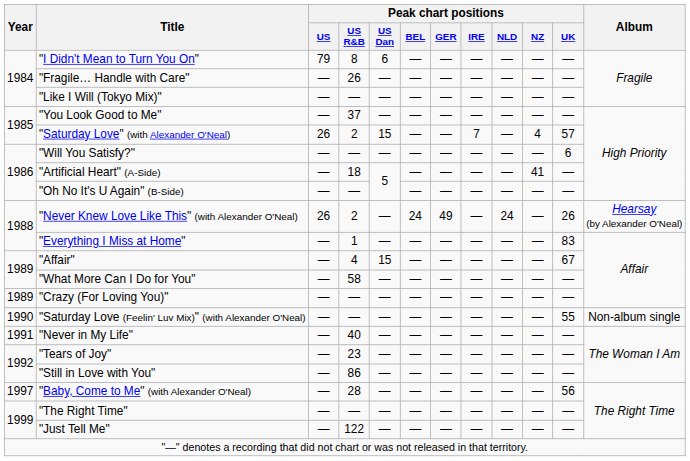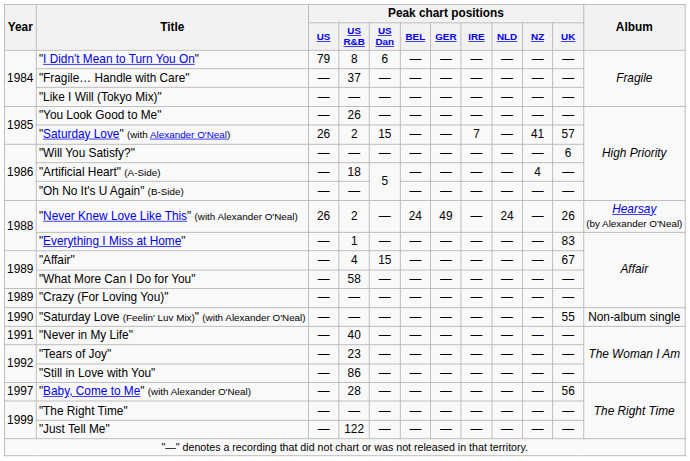"Fragile… Handle with Care" | Peak chart positions / US R&B: 26 -> 37
"You Look Good to Me" | Peak chart positions / US R&B: 37 -> 26
"Saturday Love" (with Alexander O'Neal) | Peak chart positions / NZ: 4 -> 41
"Artificial Heart" (A-Side) | Peak chart positions / NZ: 41 -> 4
